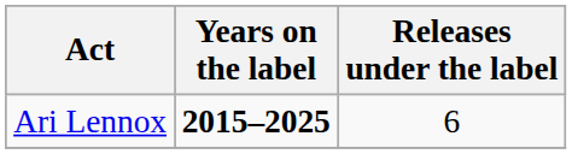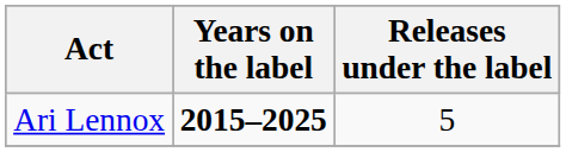Ari Lennox | Releases under the label: 6 -> 5
